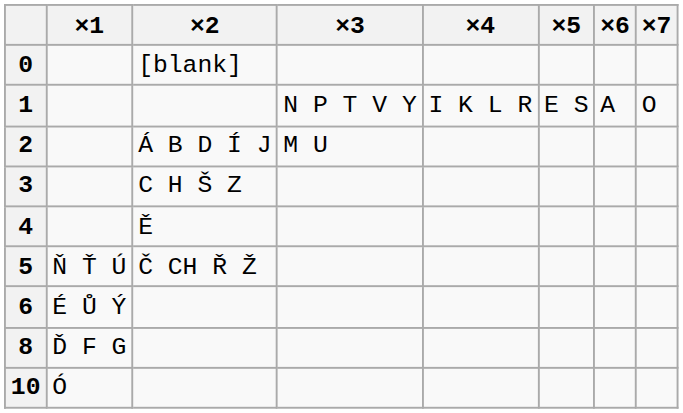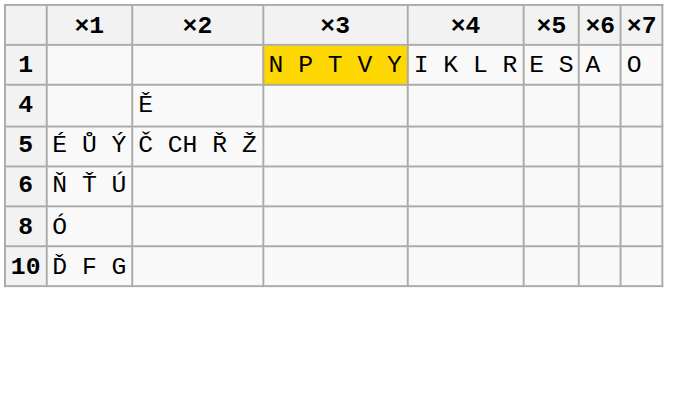- row: 0 | [blank]
1 | ×3: no background -> gold background
- row: 2 | Á B D Í J | M U
- row: 3 | C H Š Z
5 | ×1: Ň Ť Ú -> É Ů Ý
6 | ×1: É Ů Ý -> Ň Ť Ú
8 | ×1: Ď F G -> Ó
10 | ×1: Ó -> Ď F G
